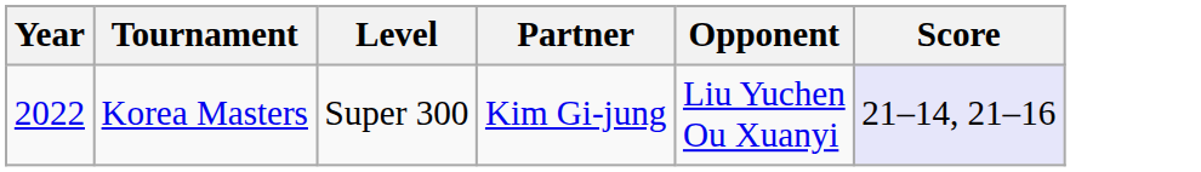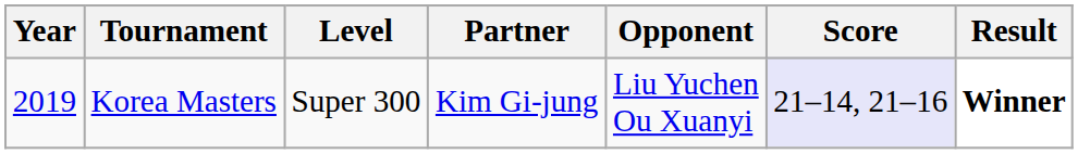+ column: Result | Winner
Korea Masters | Year: 2022 -> 2019
